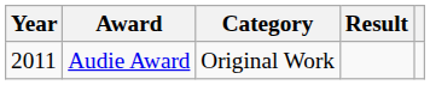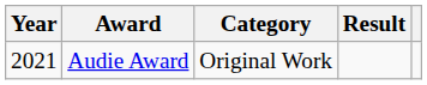Audie Award | Year: 2011 -> 2021
